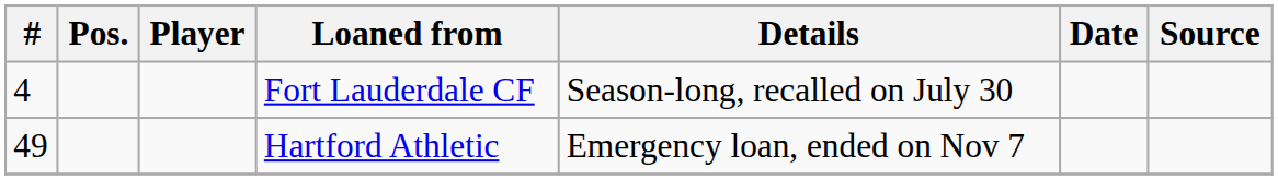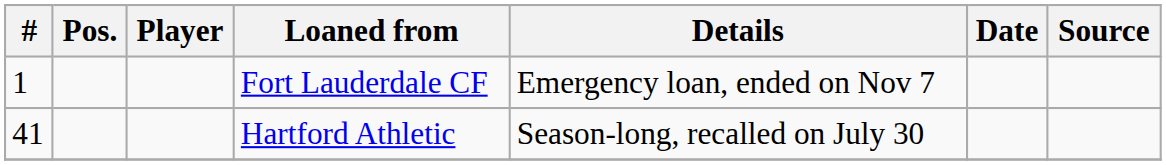Fort Lauderdale CF | #: 4 -> 1
Fort Lauderdale CF | Details: Season-long, recalled on July 30 -> Emergency loan, ended on Nov 7
Hartford Athletic | #: 49 -> 41
Hartford Athletic | Details: Emergency loan, ended on Nov 7 -> Season-long, recalled on July 30
